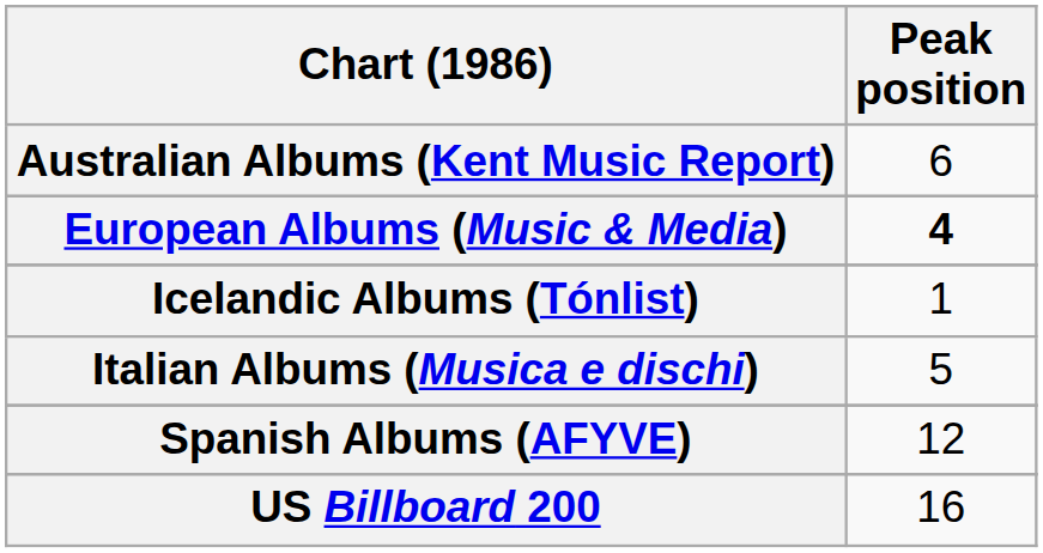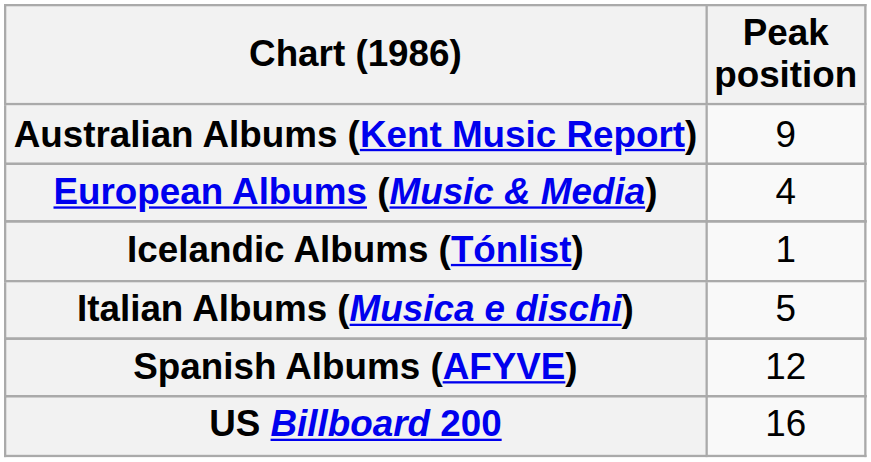Australian Albums (Kent Music Report) | Peak position: 6 -> 9
European Albums (Music & Media) | Peak position: bold -> normal
